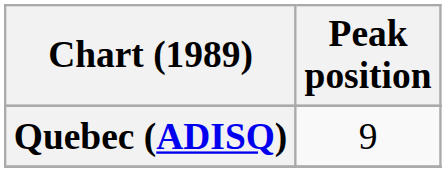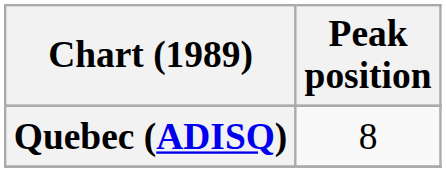Quebec (ADISQ) | Peak position: 9 -> 8
